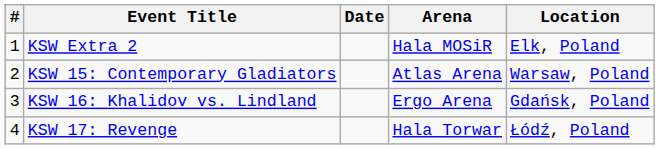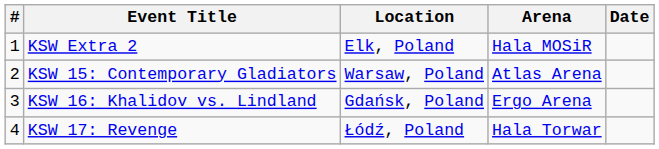columns swapped: Date <-> Location
